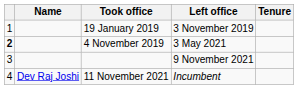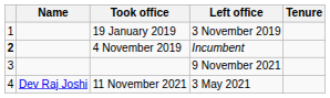4 November 2019 | Left office: 3 May 2021 -> Incumbent
11 November 2021 | Left office: Incumbent -> 3 May 2021
